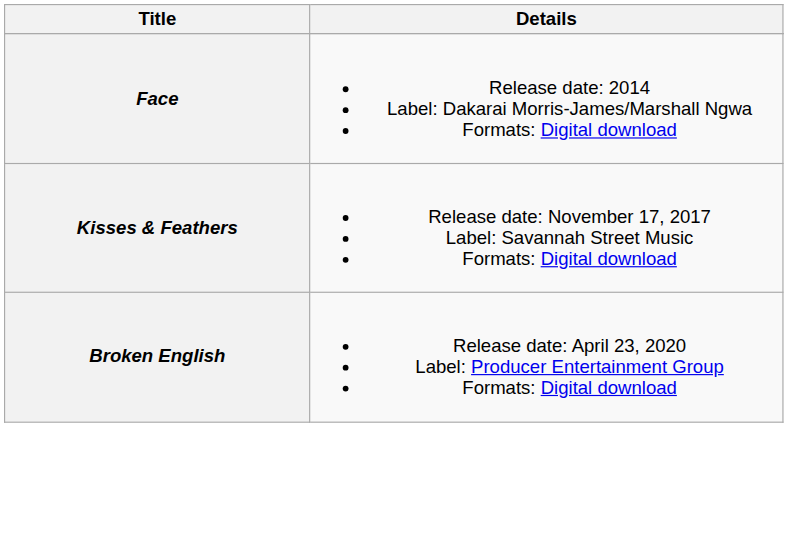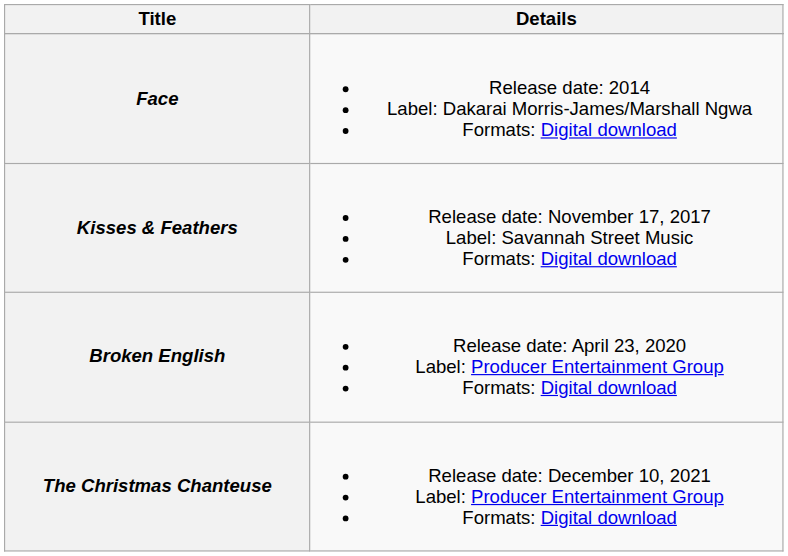+ row: The Christmas Chanteuse | Release date: December 10, 2021 Label: Producer Entertainment Group Formats: Digital download
